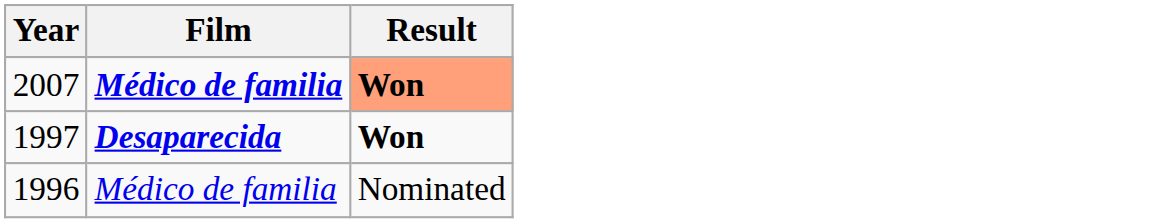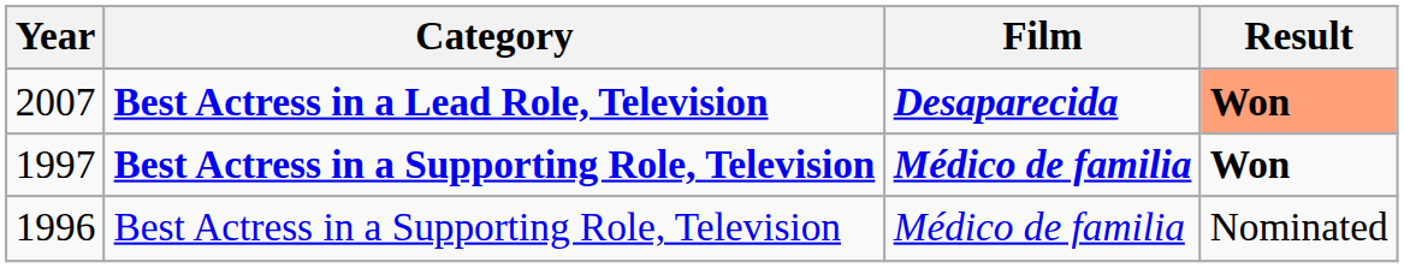+ column: Category | Best Actress in a Lead Role, Television | Best Actress in a Supporting Role, Television | Best Actress in a Supporting Role, Television
2007 | Film: Médico de familia -> Desaparecida
1997 | Film: Desaparecida -> Médico de familia
